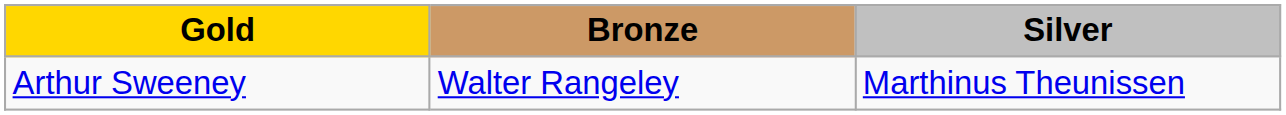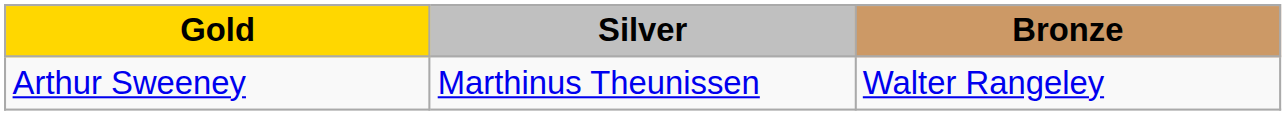columns swapped: Silver <-> Bronze
